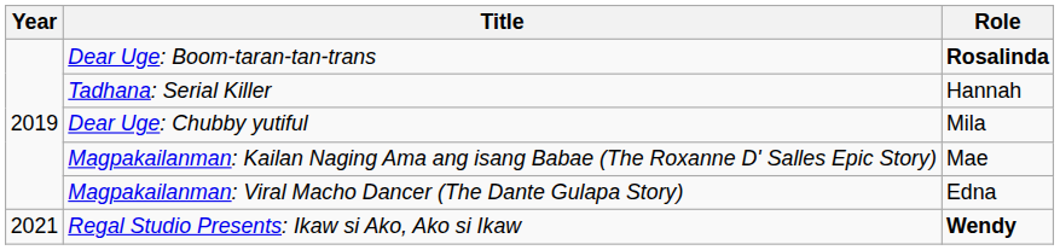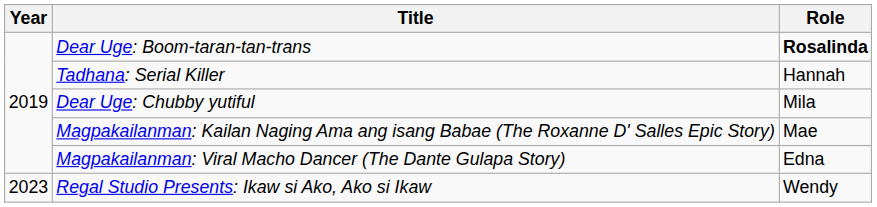Regal Studio Presents: Ikaw si Ako, Ako si Ikaw | Year: 2021 -> 2023
Regal Studio Presents: Ikaw si Ako, Ako si Ikaw | Role: bold -> normal
